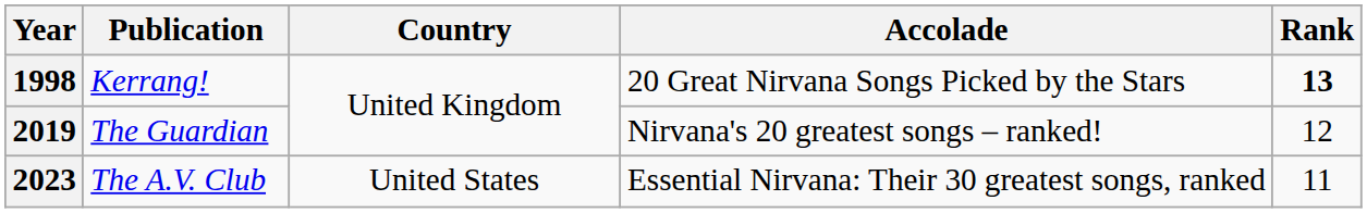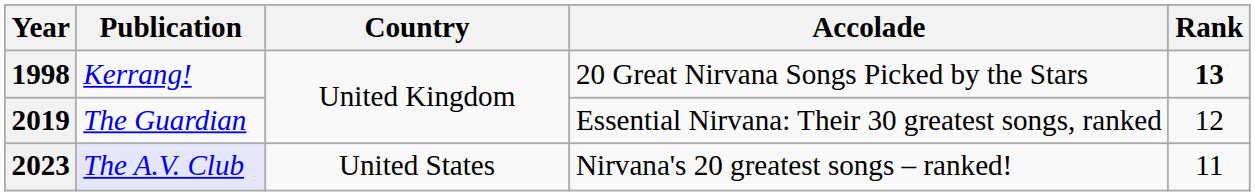2019 | Accolade: Nirvana's 20 greatest songs – ranked! -> Essential Nirvana: Their 30 greatest songs, ranked
2023 | Publication: no background -> lavender background
2023 | Accolade: Essential Nirvana: Their 30 greatest songs, ranked -> Nirvana's 20 greatest songs – ranked!
